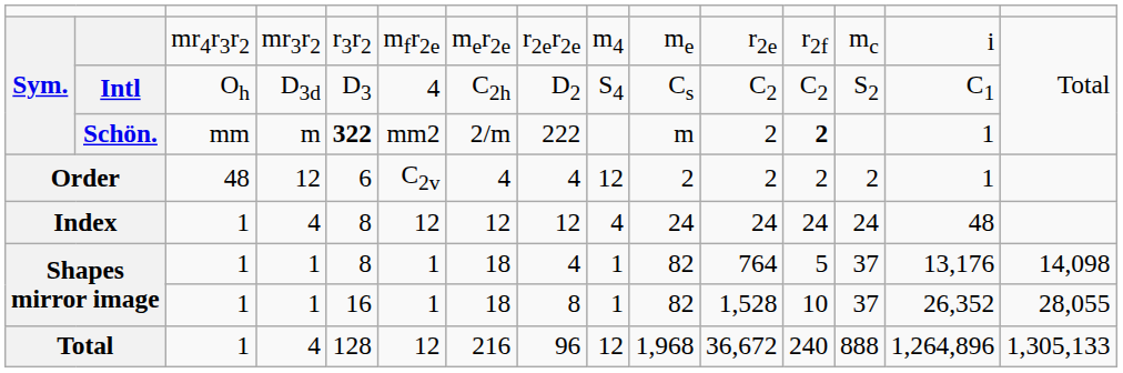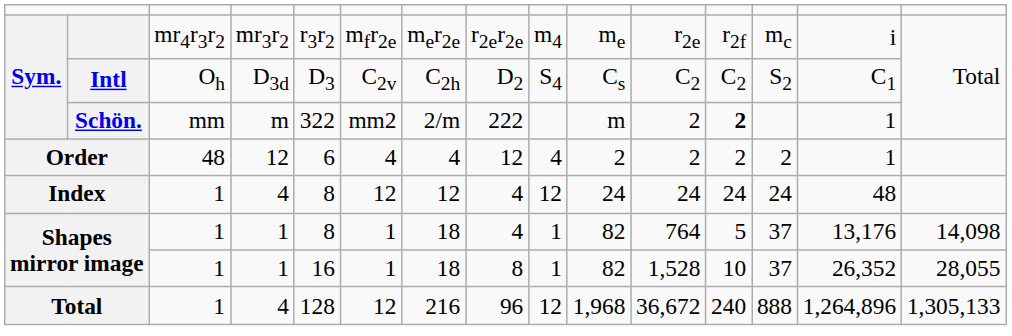Intl | column 6: 4 -> C2v
Schön. | column 5: bold -> normal
Order | column 6: C2v -> 4
Order | column 8: 4 -> 12
Order | column 9: 12 -> 4
Index | column 8: 12 -> 4
Index | column 9: 4 -> 12
